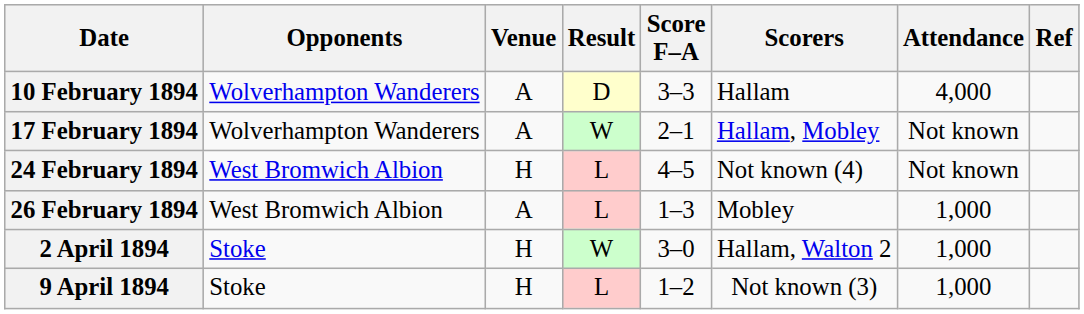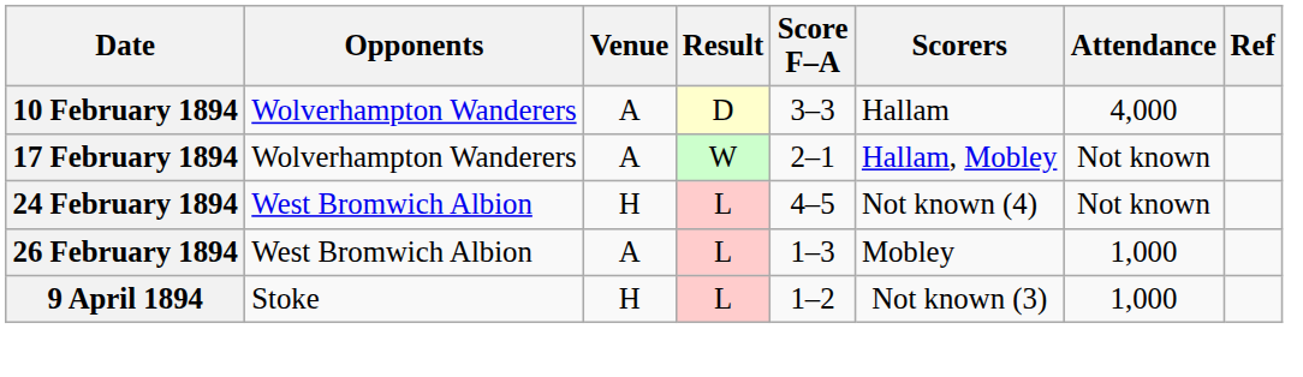- row: 2 April 1894 | Stoke | H | W | 3–0 | Hallam, Walton 2 | 1,000
